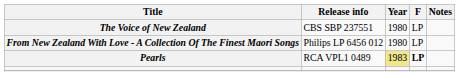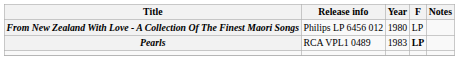- row: The Voice of New Zealand | CBS SBP 237551 | 1980 | LP
Pearls | Year: khaki background -> no background
